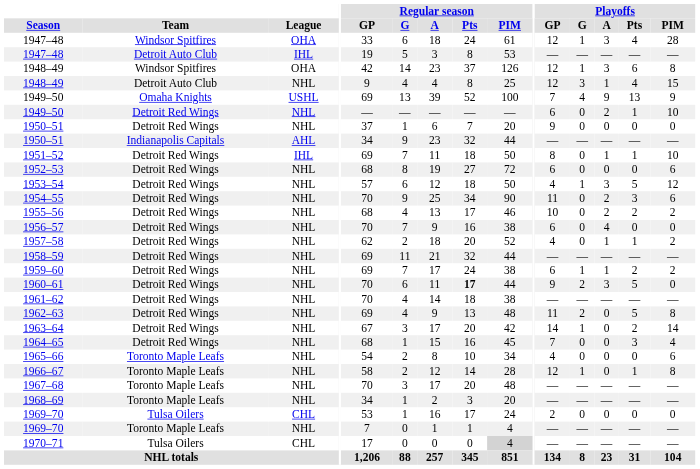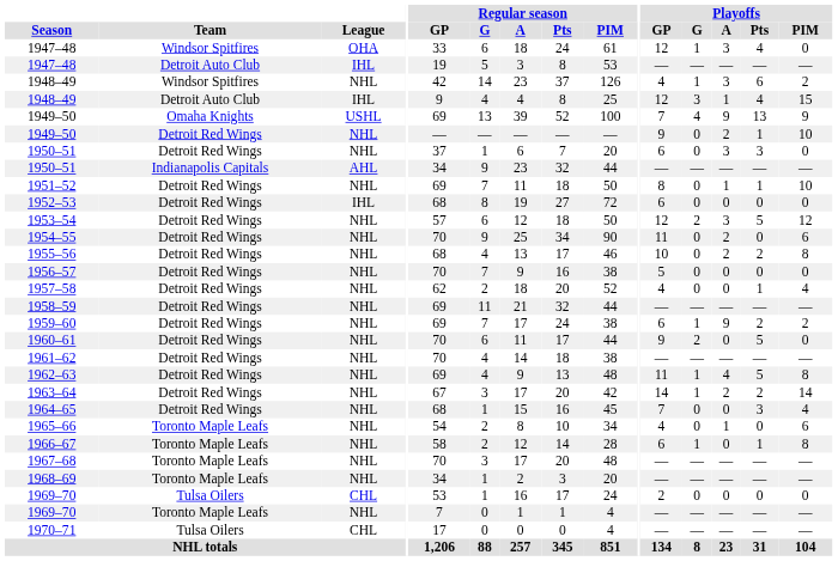1947–48 / Windsor Spitfires | Playoffs / PIM: 28 -> 0
1948–49 / Windsor Spitfires | League: OHA -> NHL
1948–49 / Windsor Spitfires | Playoffs / GP: 12 -> 4
1948–49 / Windsor Spitfires | Playoffs / PIM: 8 -> 2
1948–49 / Detroit Auto Club | League: NHL -> IHL
1949–50 / Detroit Red Wings | Playoffs / GP: 6 -> 9
1950–51 / Detroit Red Wings | Playoffs / GP: 9 -> 6
1950–51 / Detroit Red Wings | Playoffs / A: 0 -> 3
1950–51 / Detroit Red Wings | Playoffs / Pts: 0 -> 3
1951–52 | League: IHL -> NHL
1952–53 | League: NHL -> IHL
1952–53 | Playoffs / PIM: 6 -> 0
1953–54 | Playoffs / GP: 4 -> 12
1953–54 | Playoffs / G: 1 -> 2
1954–55 | Playoffs / Pts: 3 -> 0
1955–56 | Playoffs / PIM: 2 -> 8
1956–57 | Playoffs / GP: 6 -> 5
1956–57 | Playoffs / A: 4 -> 0
1957–58 | Playoffs / A: 1 -> 0
1957–58 | Playoffs / PIM: 2 -> 4
1959–60 | Playoffs / A: 1 -> 9
1960–61 | Regular season / Pts: bold -> normal
1960–61 | Playoffs / A: 3 -> 0
1962–63 | Playoffs / G: 2 -> 1
1962–63 | Playoffs / A: 0 -> 4
1963–64 | Playoffs / A: 0 -> 2
1965–66 | Playoffs / A: 0 -> 1
1966–67 | Playoffs / GP: 12 -> 6
1970–71 | Regular season / PIM: lightgrey background -> no background
